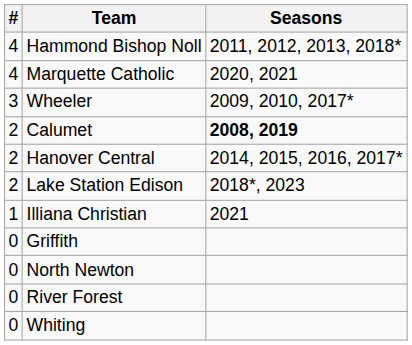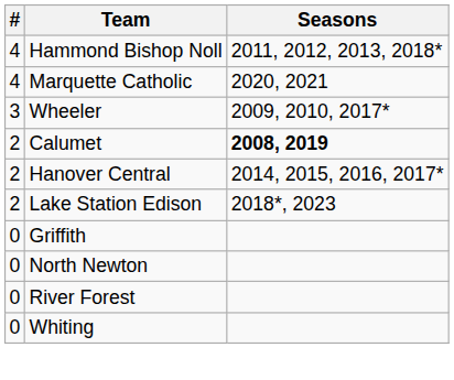- row: 1 | Illiana Christian | 2021
